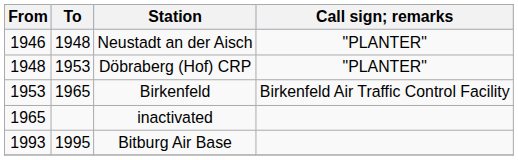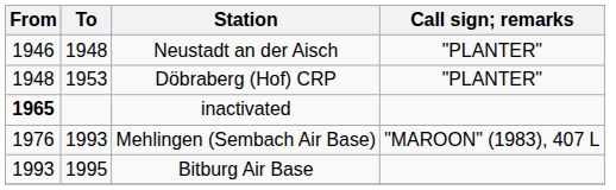- row: 1953 | 1965 | Birkenfeld | Birkenfeld Air Traffic Control Facility
inactivated | From: normal -> bold
+ row: 1976 | 1993 | Mehlingen (Sembach Air Base) | "MAROON" (1983), 407 L
